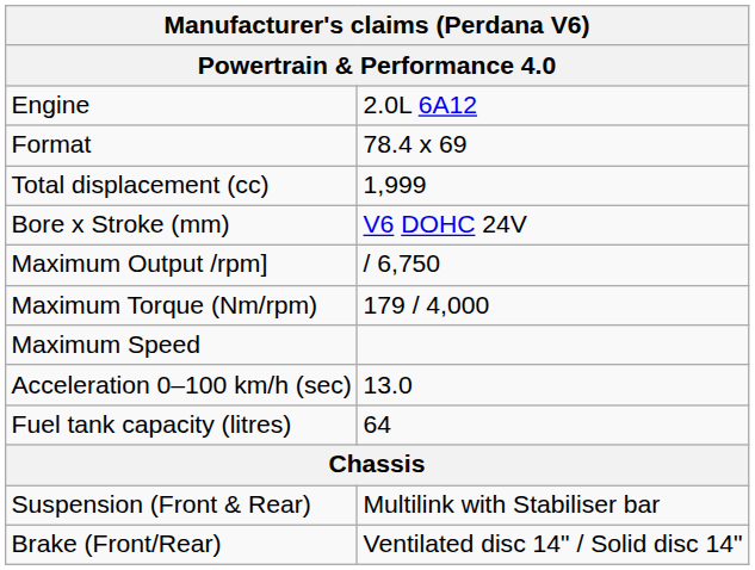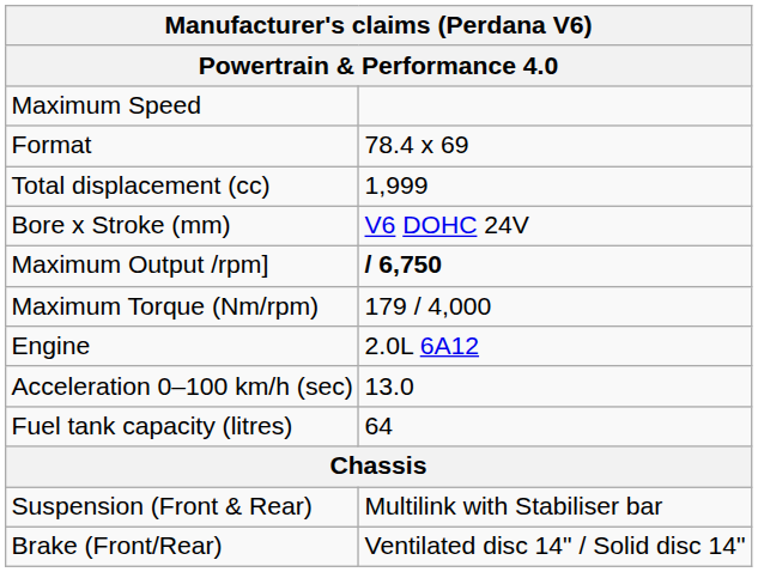rows swapped: Engine <-> Maximum Speed
Maximum Output /rpm] | column 2: normal -> bold
